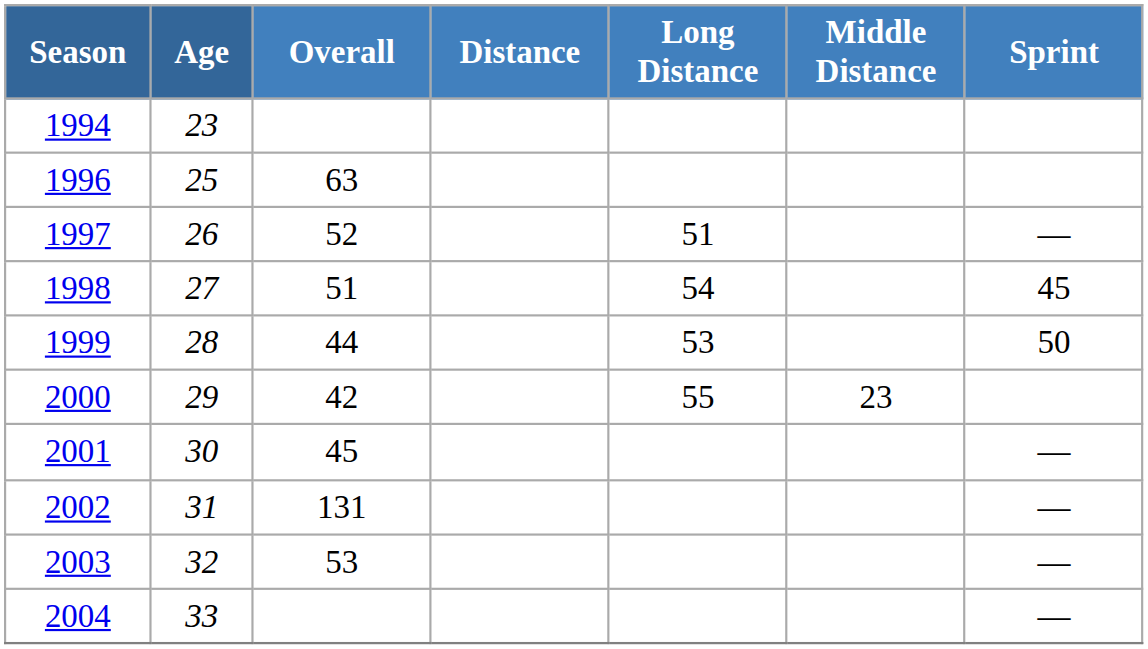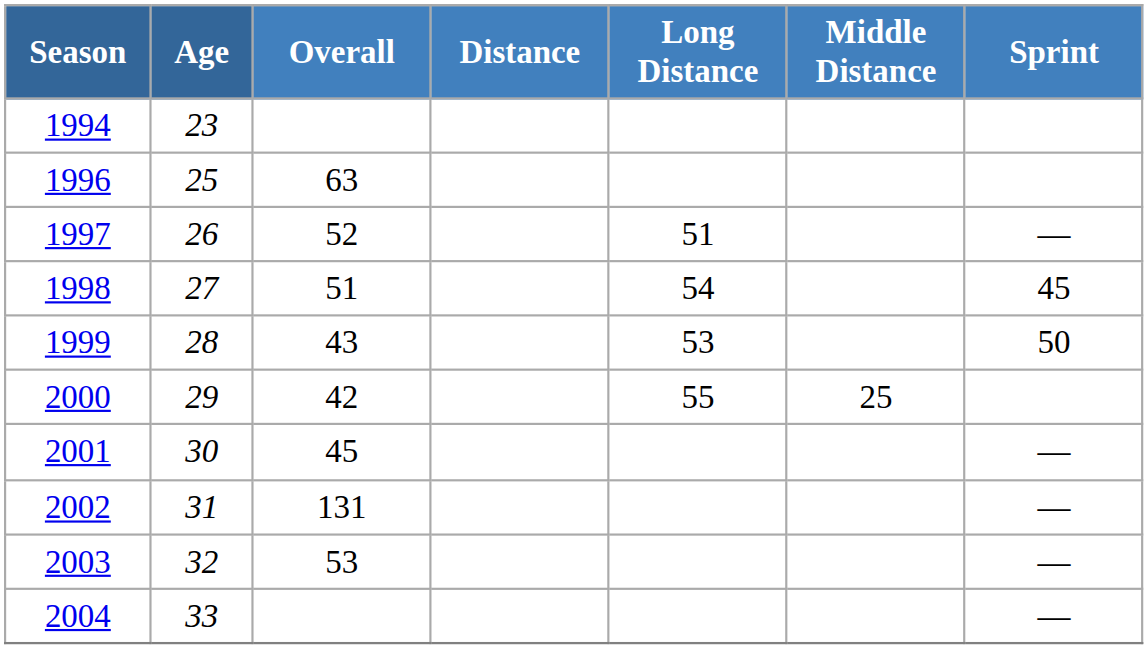1999 | Overall: 44 -> 43
2000 | Middle Distance: 23 -> 25
